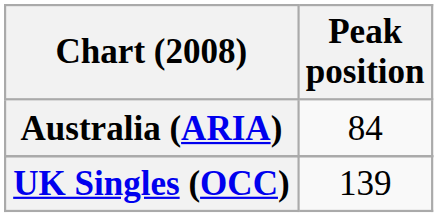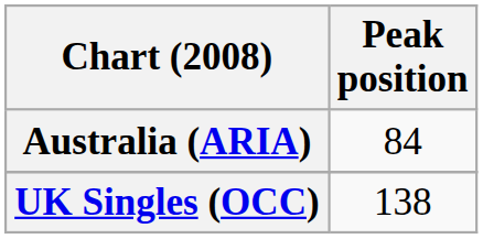UK Singles (OCC) | Peak position: 139 -> 138
